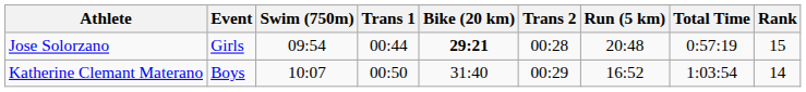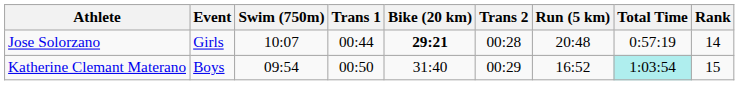Jose Solorzano | Swim (750m): 09:54 -> 10:07
Jose Solorzano | Rank: 15 -> 14
Katherine Clemant Materano | Swim (750m): 10:07 -> 09:54
Katherine Clemant Materano | Total Time: no background -> paleturquoise background
Katherine Clemant Materano | Rank: 14 -> 15
